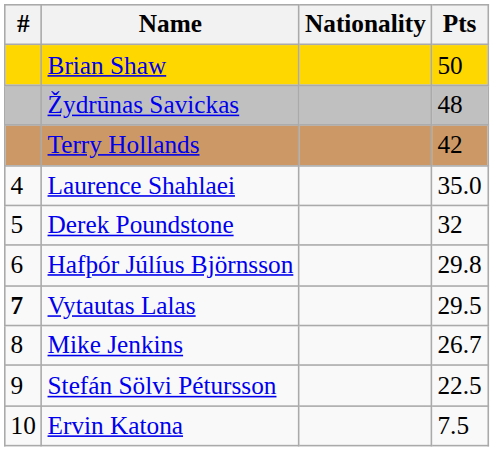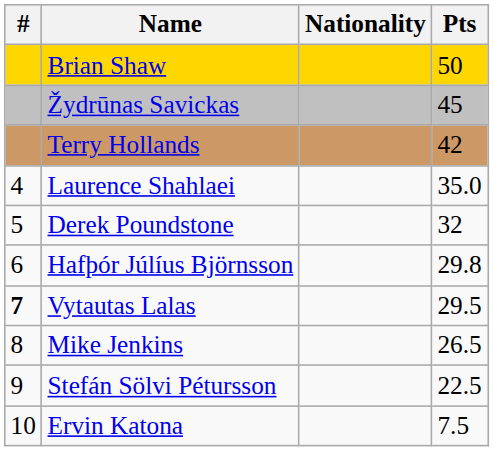Žydrūnas Savickas | Pts: 48 -> 45
Mike Jenkins | Pts: 26.7 -> 26.5
